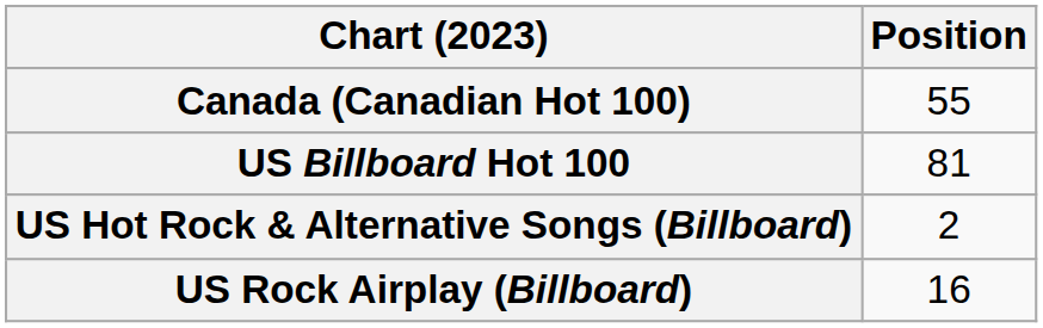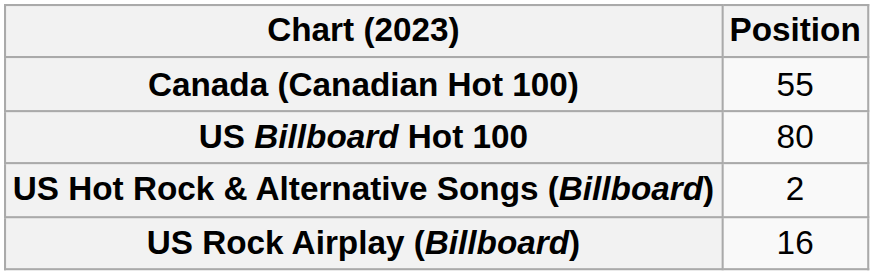US Billboard Hot 100 | Position: 81 -> 80
